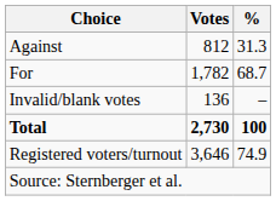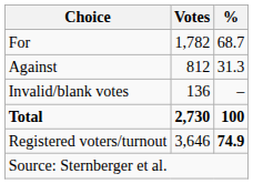rows swapped: For <-> Against
Registered voters/turnout | %: normal -> bold
